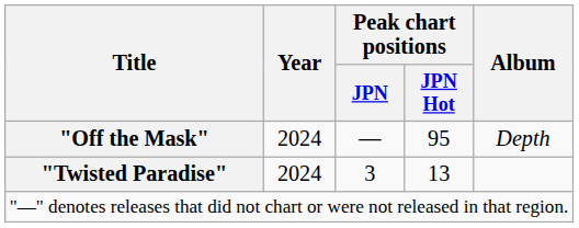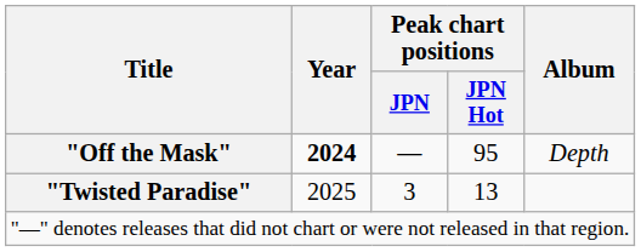"Off the Mask" | Year: normal -> bold
"Twisted Paradise" | Year: 2024 -> 2025
